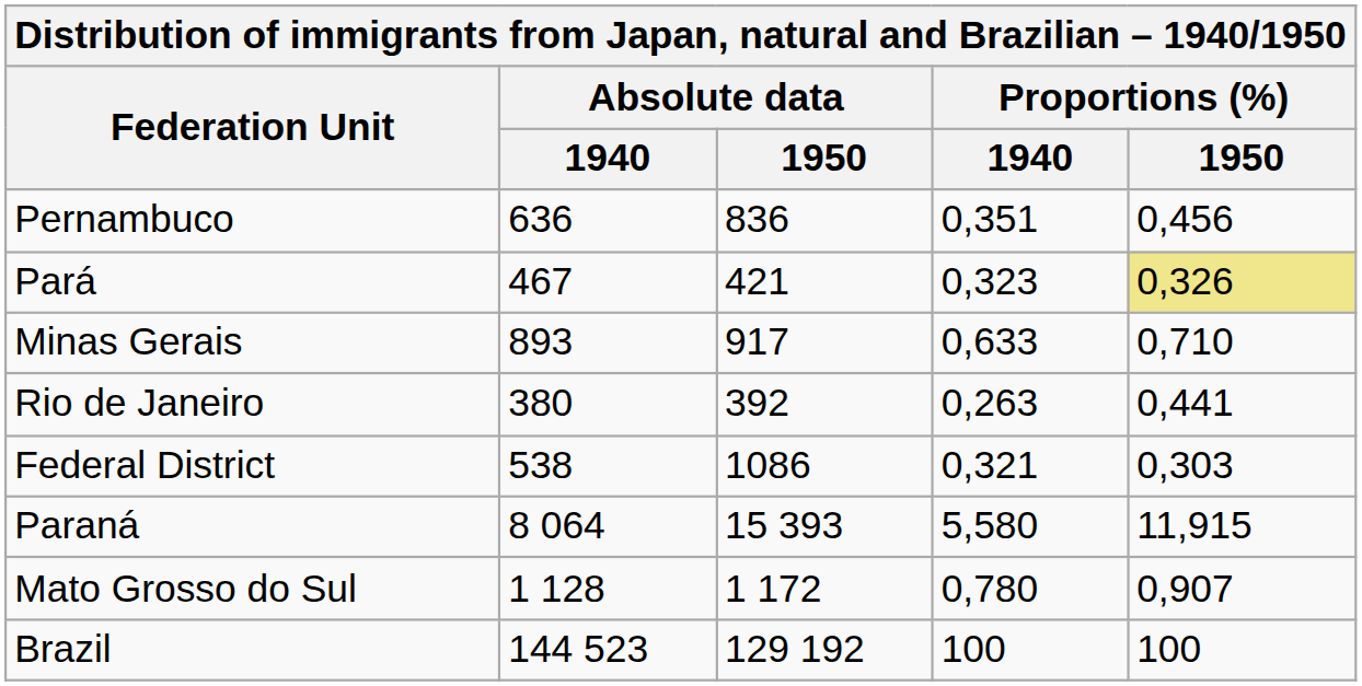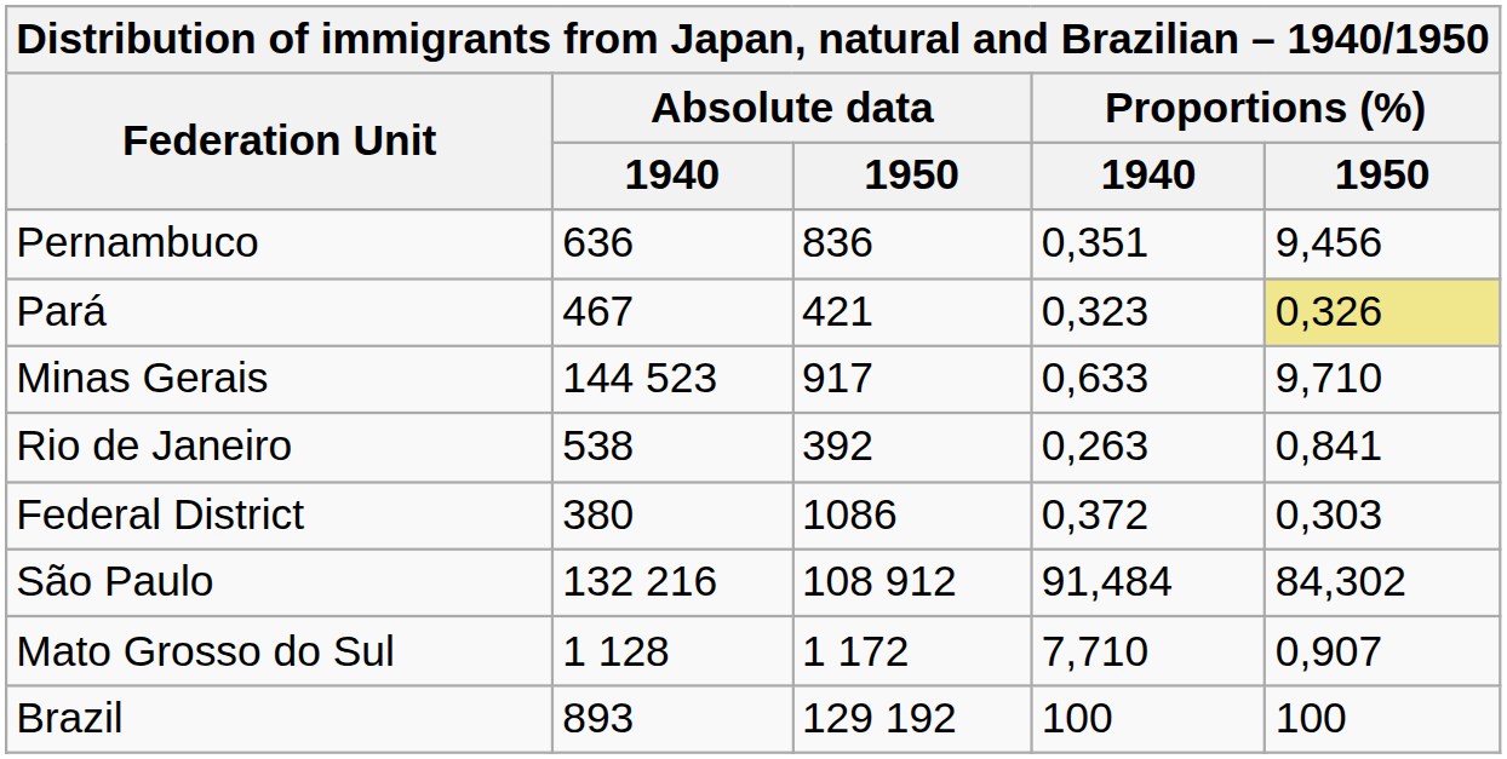Pernambuco | Proportions (%) / 1950: 0,456 -> 9,456
Minas Gerais | Absolute data / 1940: 893 -> 144 523
Minas Gerais | Proportions (%) / 1950: 0,710 -> 9,710
Rio de Janeiro | Absolute data / 1940: 380 -> 538
Rio de Janeiro | Proportions (%) / 1950: 0,441 -> 0,841
Federal District | Absolute data / 1940: 538 -> 380
Federal District | Proportions (%) / 1940: 0,321 -> 0,372
+ row: São Paulo | 132 216 | 108 912 | 91,484 | 84,302
- row: Paraná | 8 064 | 15 393 | 5,580 | 11,915
Mato Grosso do Sul | Proportions (%) / 1940: 0,780 -> 7,710
Brazil | Absolute data / 1940: 144 523 -> 893
